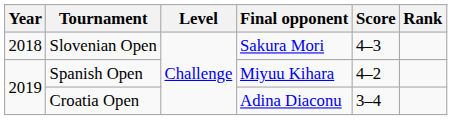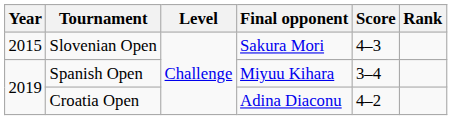Slovenian Open | Year: 2018 -> 2015
Spanish Open | Score: 4–2 -> 3–4
Croatia Open | Score: 3–4 -> 4–2
